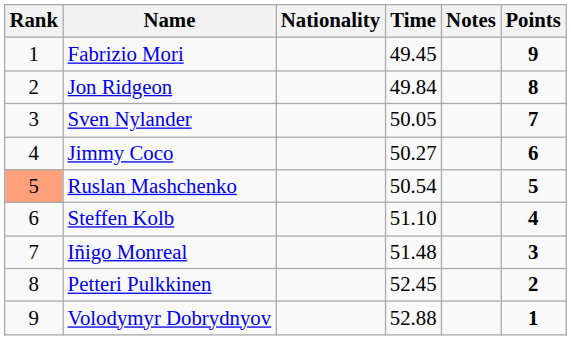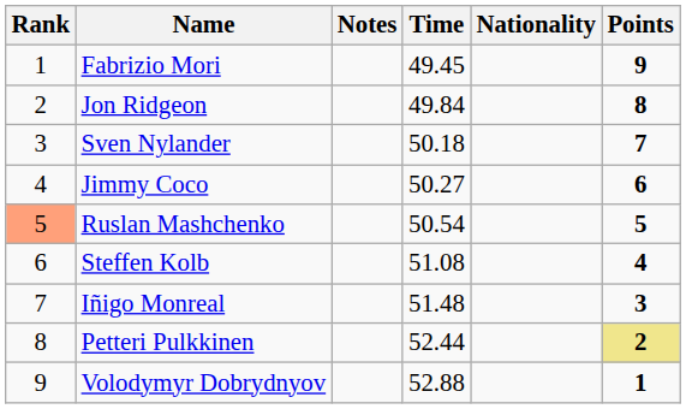columns swapped: Nationality <-> Notes
Sven Nylander | Time: 50.05 -> 50.18
Steffen Kolb | Time: 51.10 -> 51.08
Petteri Pulkkinen | Time: 52.45 -> 52.44
Petteri Pulkkinen | Points: no background -> khaki background
